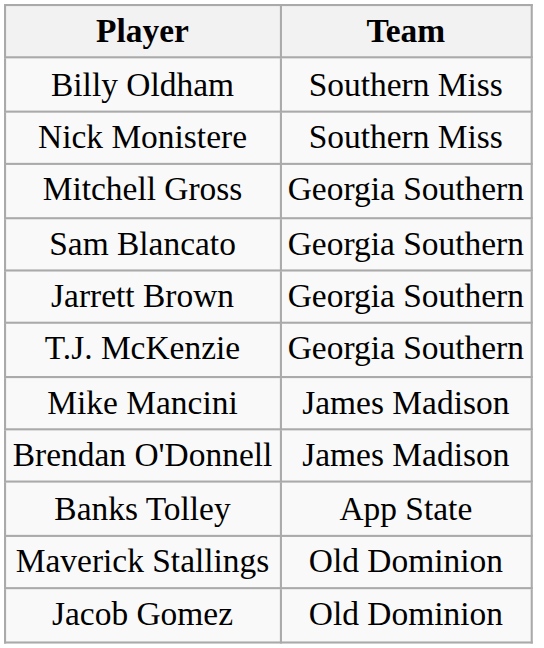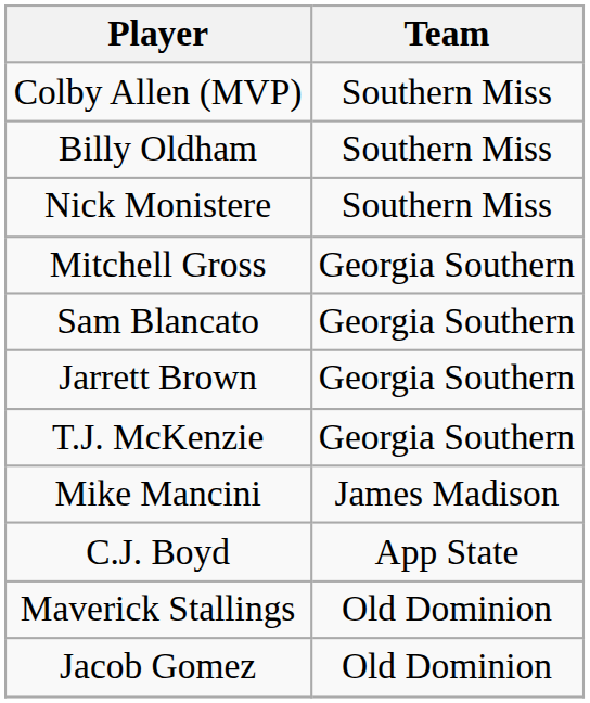+ row: Colby Allen (MVP) | Southern Miss
- row: Brendan O'Donnell | James Madison
- row: Banks Tolley | App State
+ row: C.J. Boyd | App State
